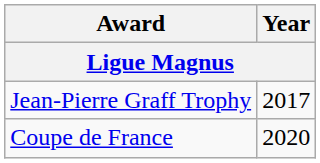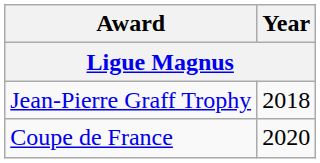Jean-Pierre Graff Trophy | Year: 2017 -> 2018
